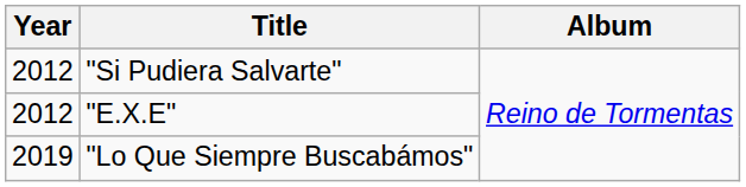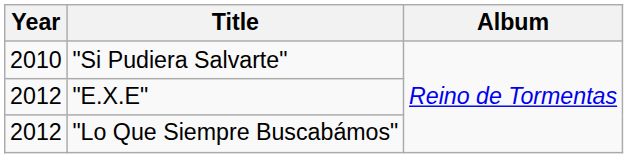"Si Pudiera Salvarte" | Year: 2012 -> 2010
"Lo Que Siempre Buscabámos" | Year: 2019 -> 2012
